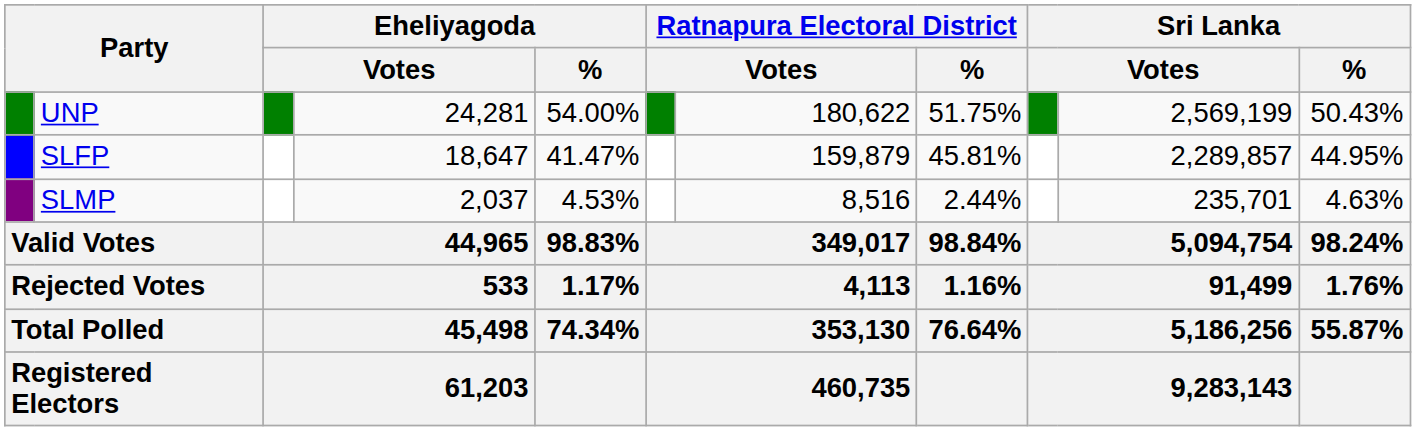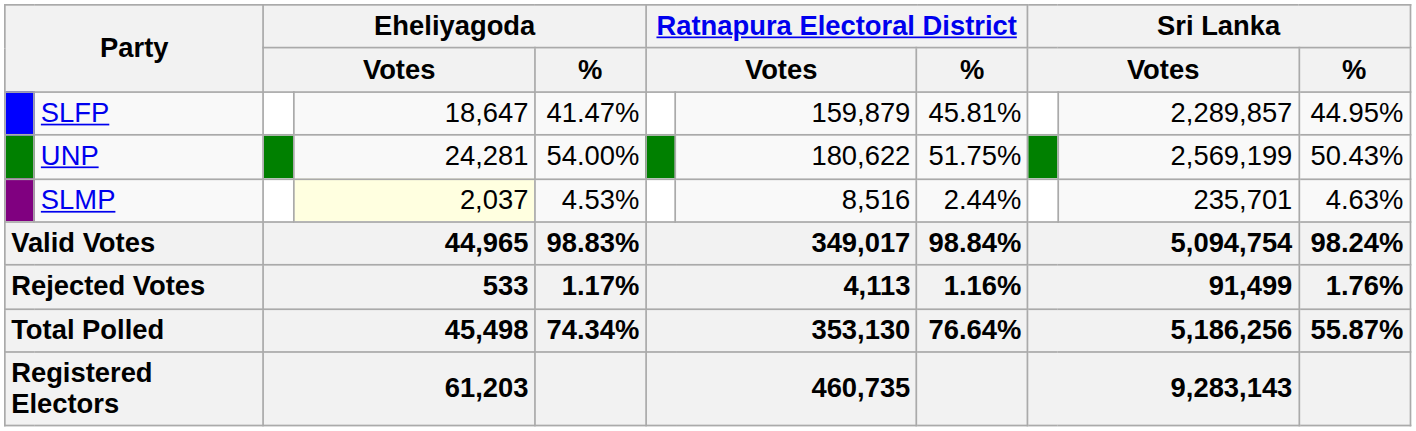rows swapped: UNP <-> SLFP
SLMP | column 4: no background -> lightyellow background
